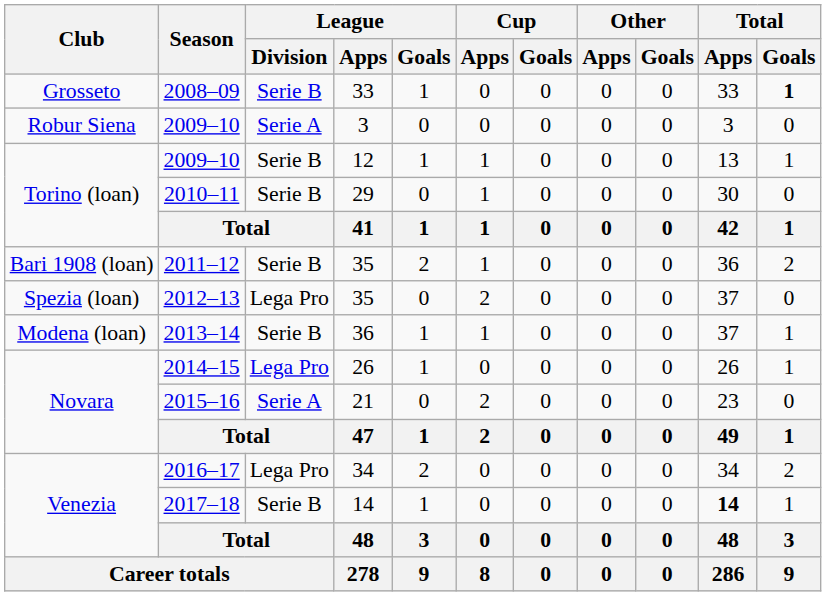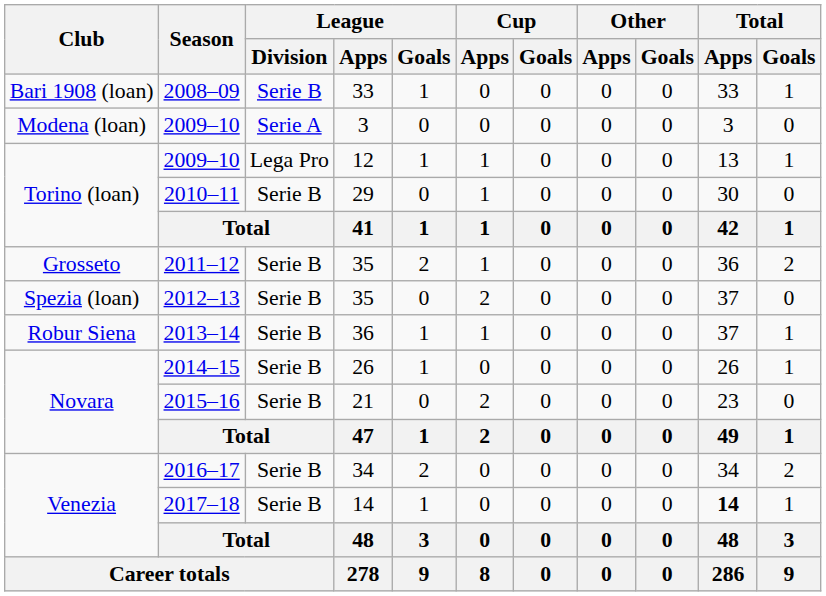2008–09 | Club: Grosseto -> Bari 1908 (loan)
2008–09 | Total / Goals: bold -> normal
2009–10 / 3 | Club: Robur Siena -> Modena (loan)
2009–10 / 12 | League / Division: Serie B -> Lega Pro
2011–12 | Club: Bari 1908 (loan) -> Grosseto
2012–13 | League / Division: Lega Pro -> Serie B
2013–14 | Club: Modena (loan) -> Robur Siena
2014–15 | League / Division: Lega Pro -> Serie B
2015–16 | League / Division: Serie A -> Serie B
2016–17 | League / Division: Lega Pro -> Serie B
